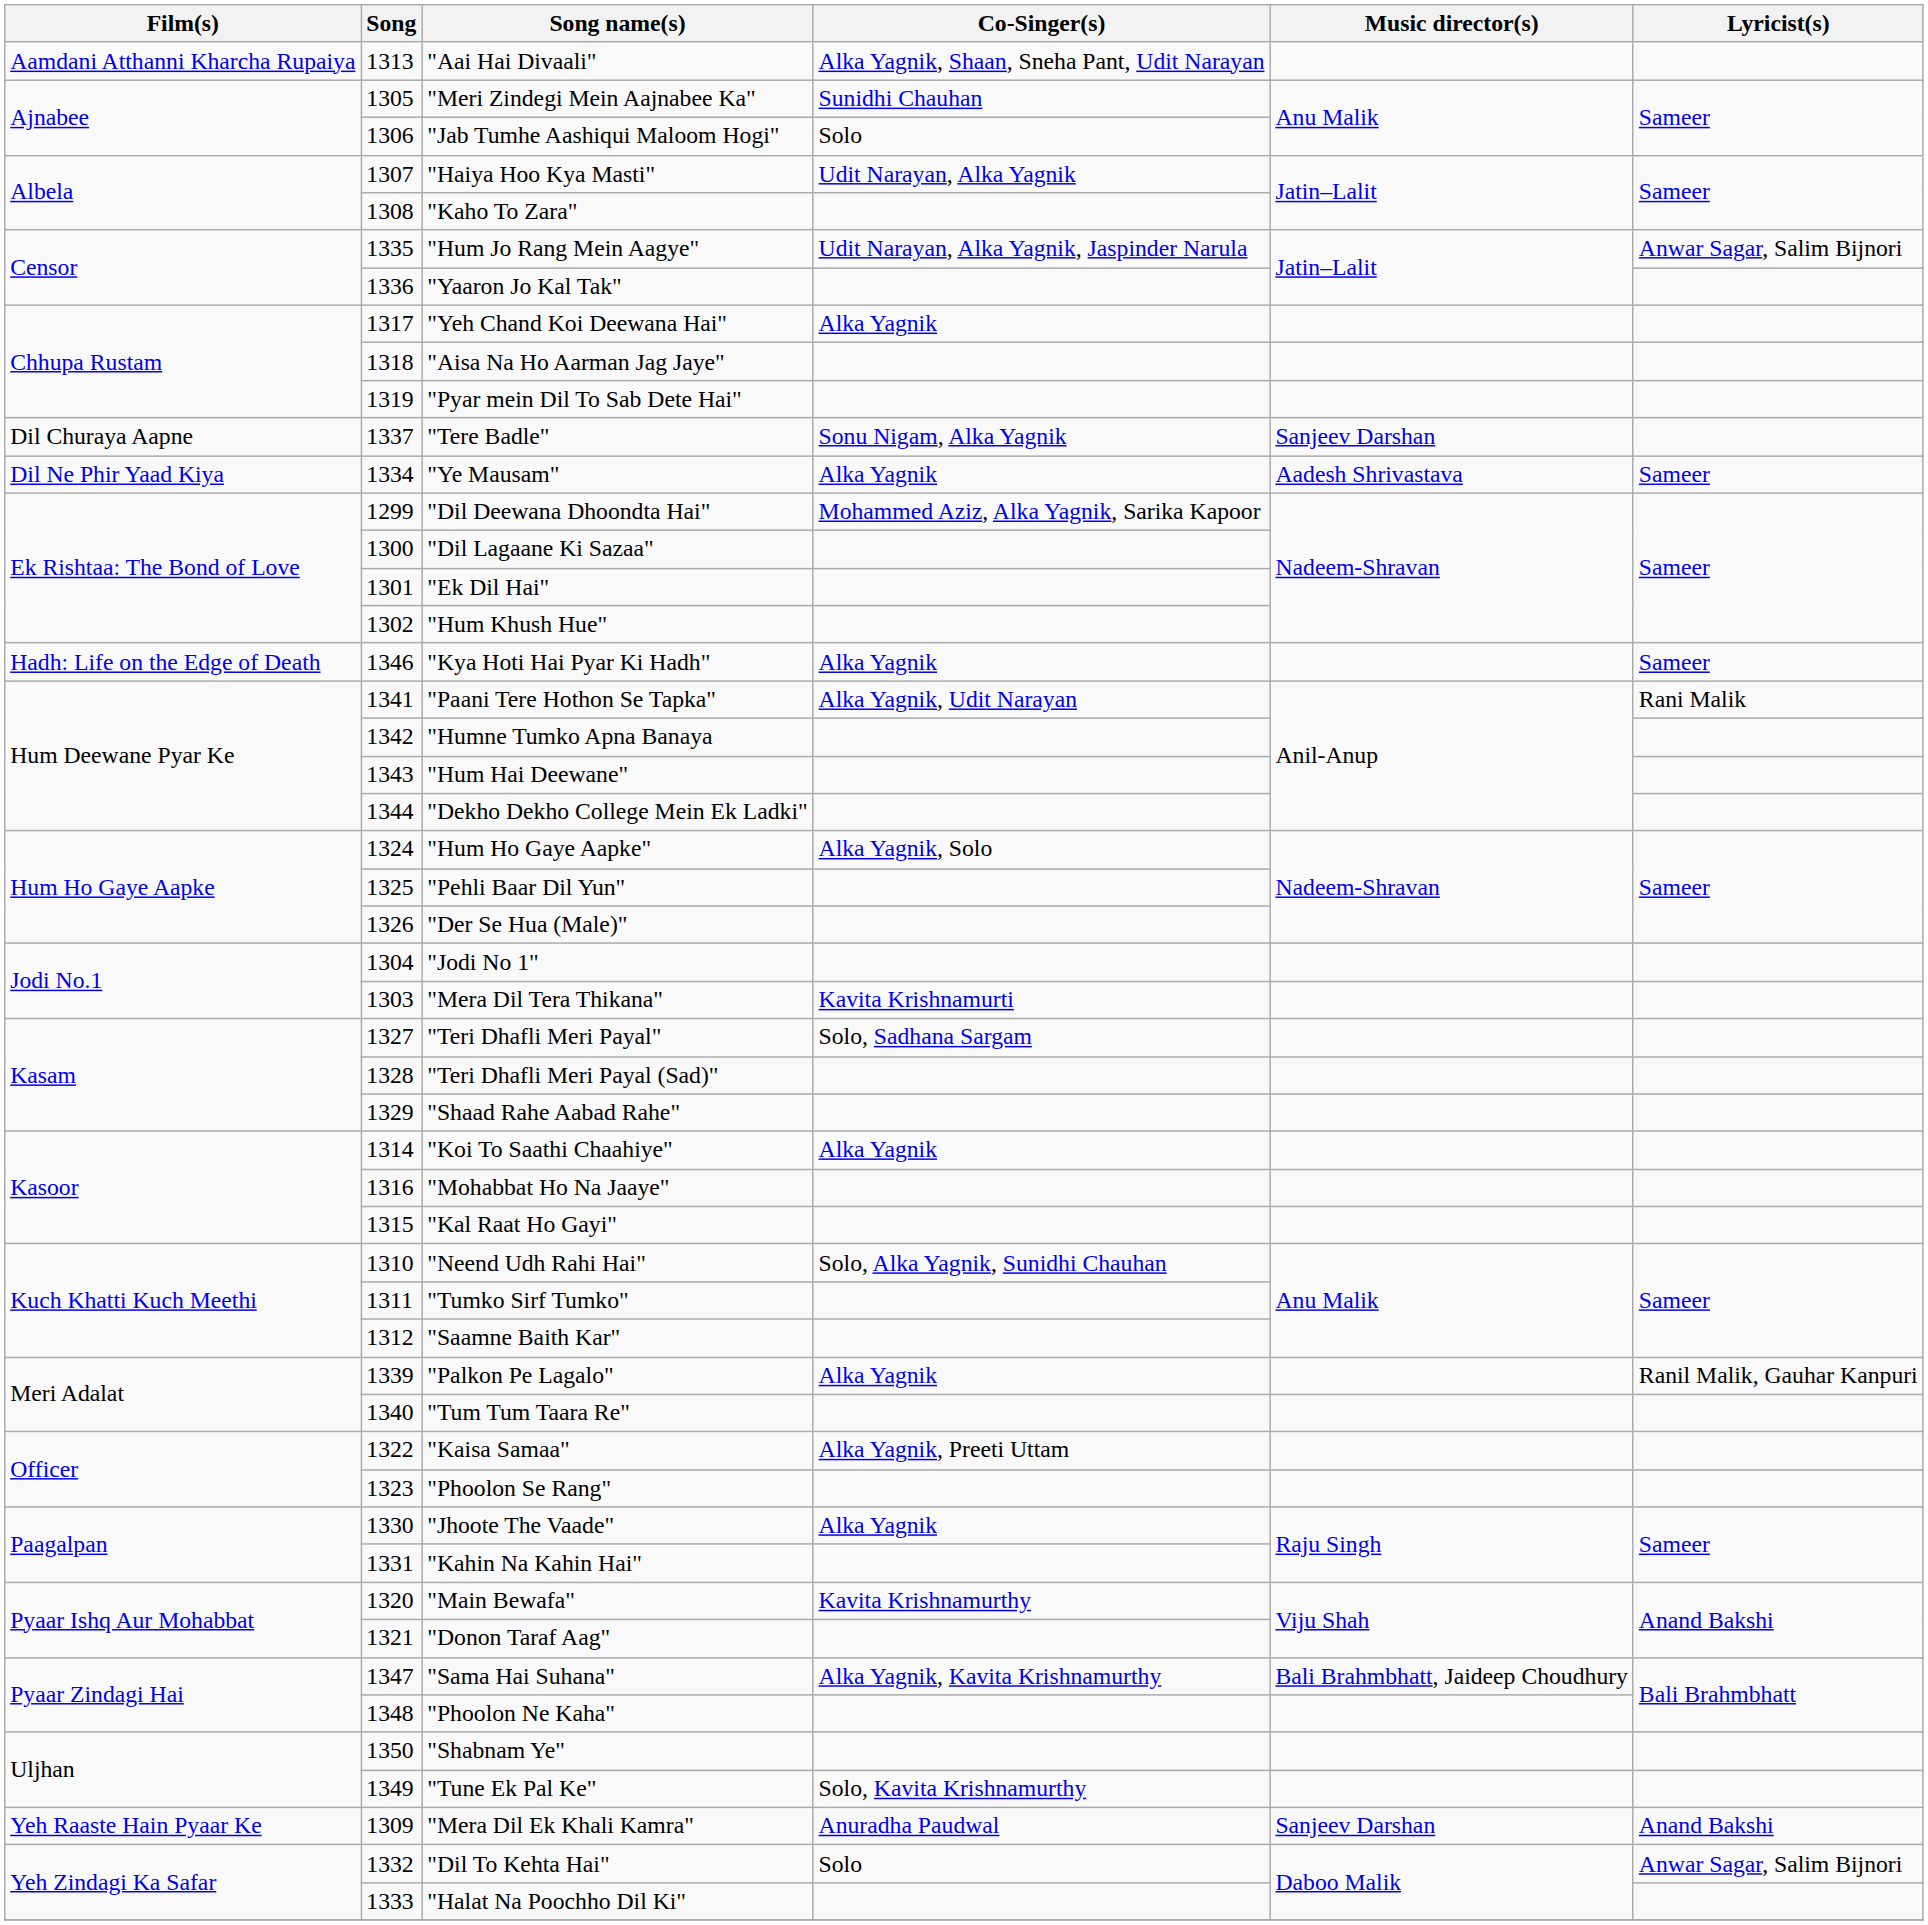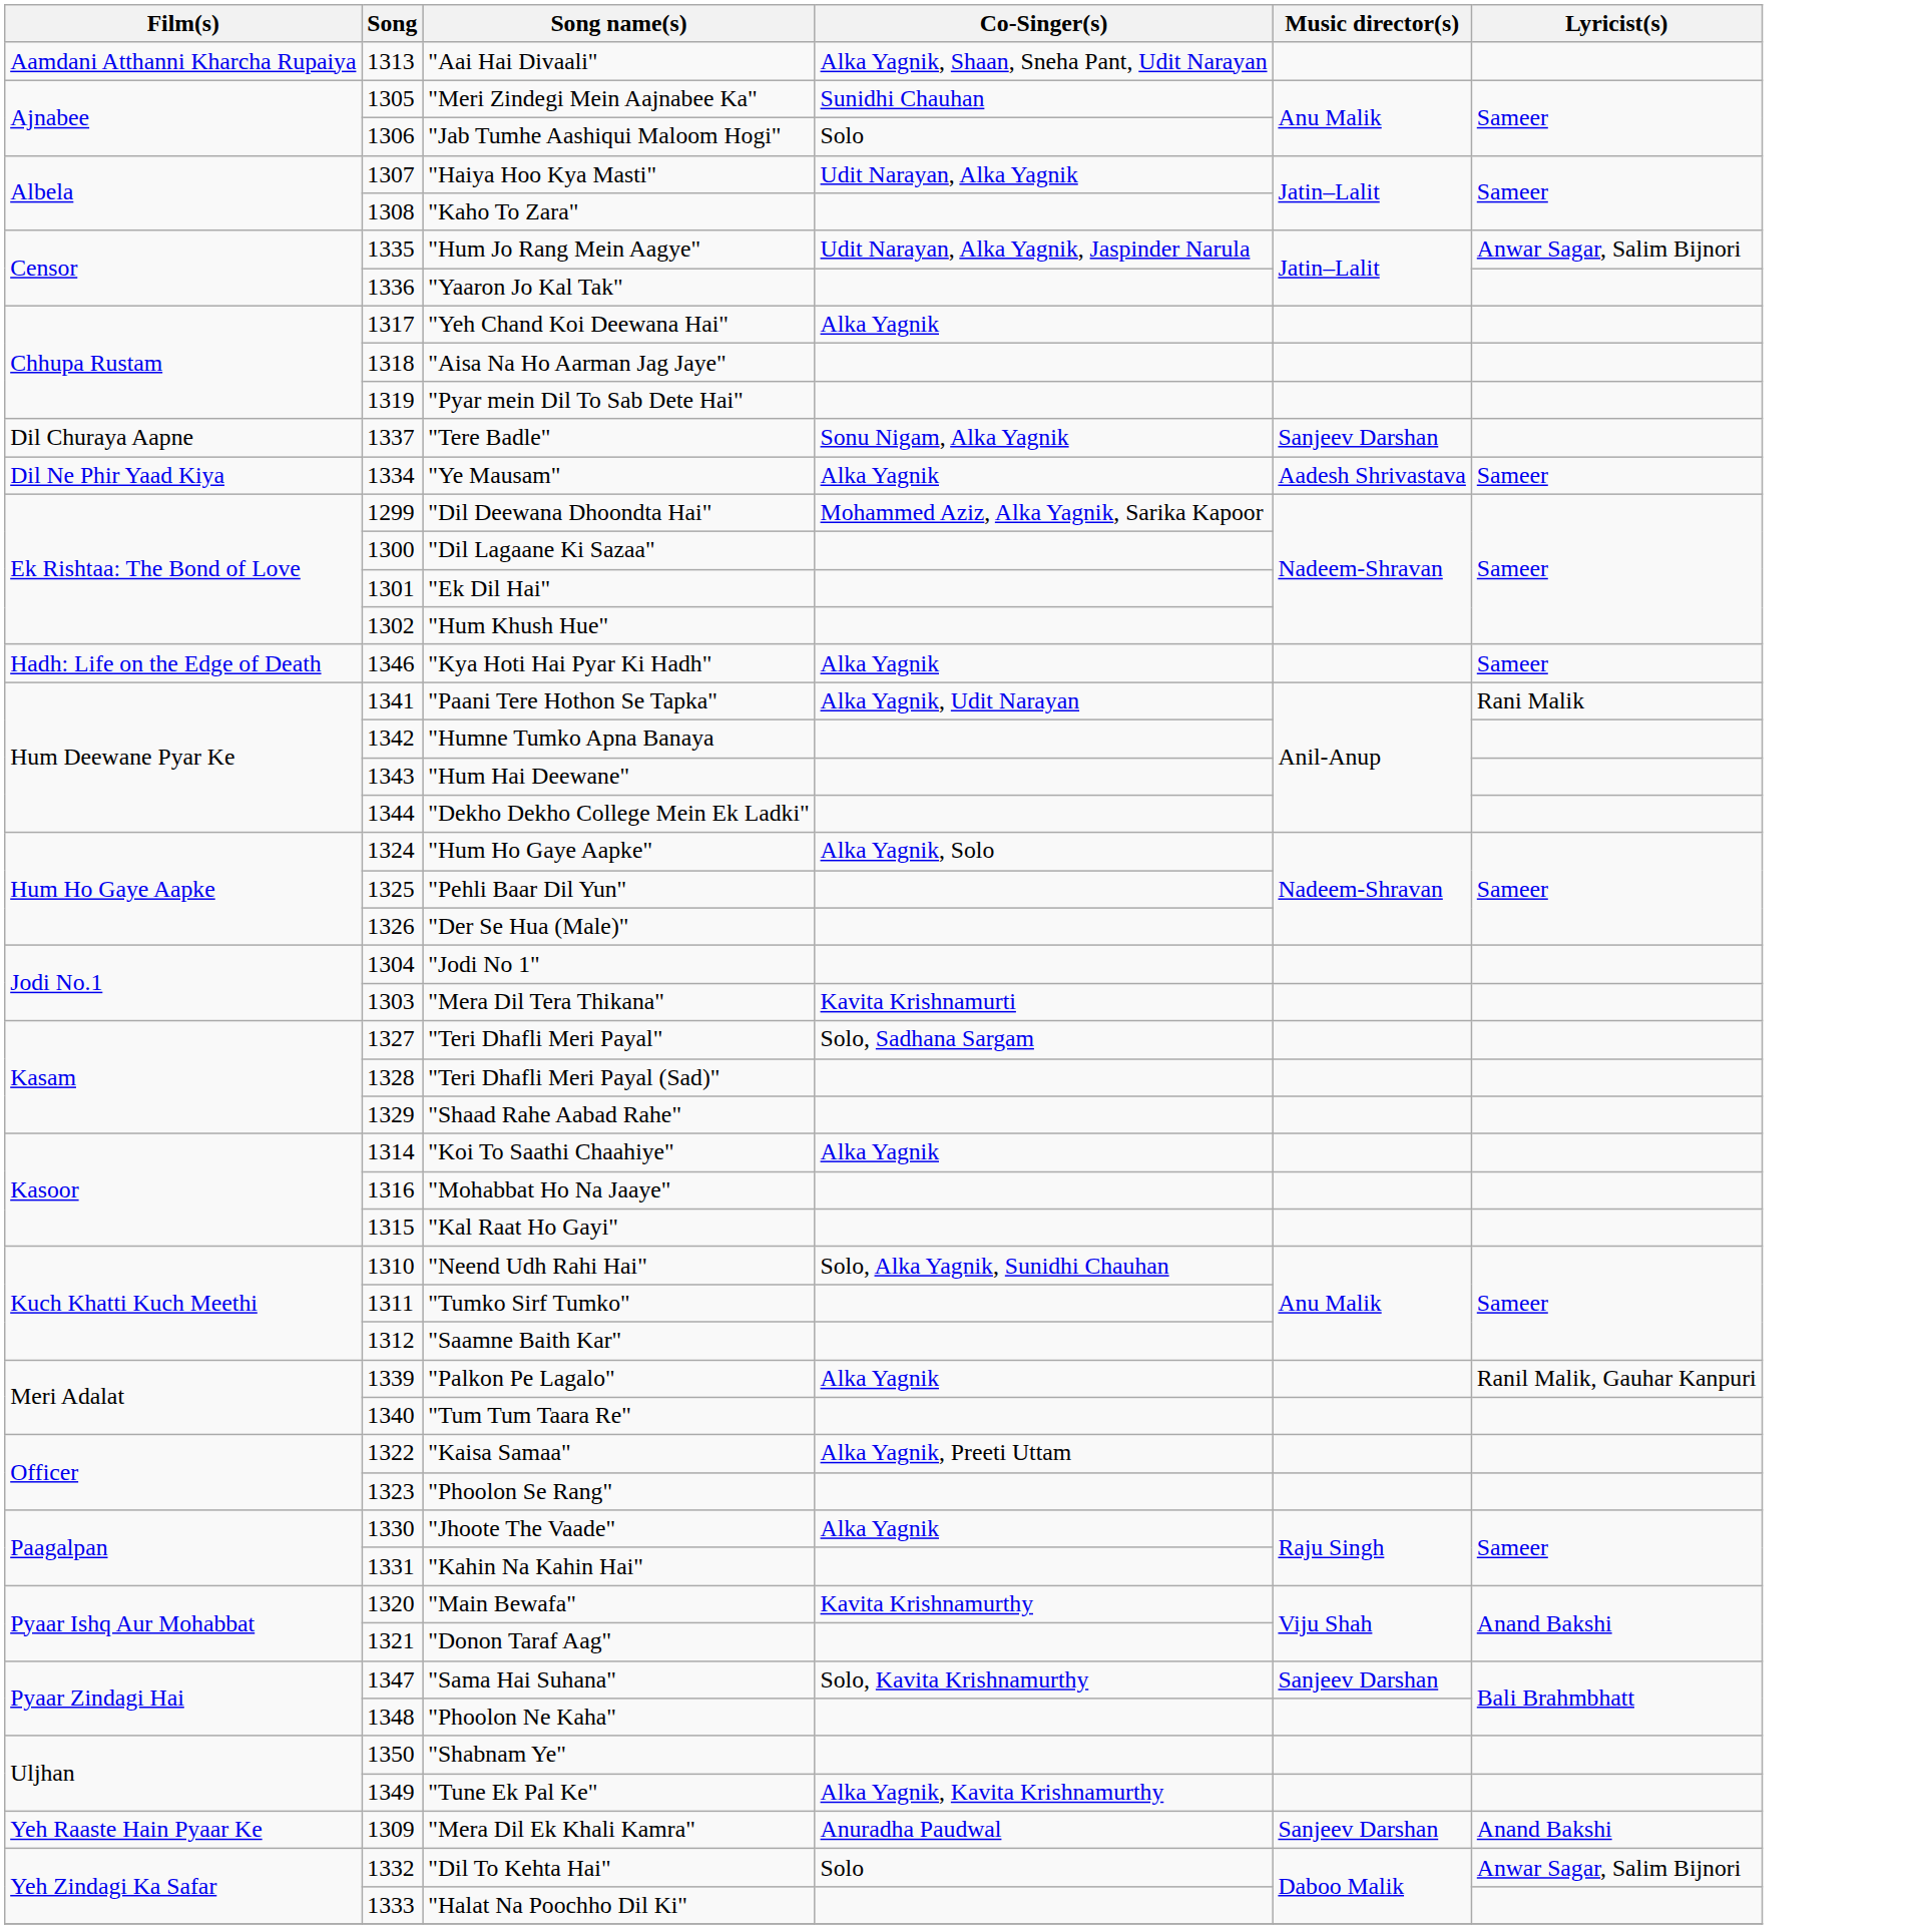"Sama Hai Suhana" | Co-Singer(s): Alka Yagnik, Kavita Krishnamurthy -> Solo, Kavita Krishnamurthy
"Sama Hai Suhana" | Music director(s): Bali Brahmbhatt, Jaideep Choudhury -> Sanjeev Darshan
"Tune Ek Pal Ke" | Co-Singer(s): Solo, Kavita Krishnamurthy -> Alka Yagnik, Kavita Krishnamurthy
